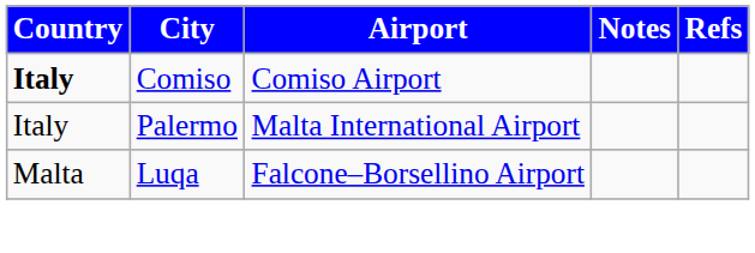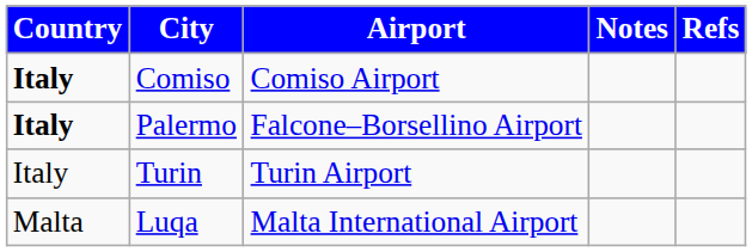Palermo | Country: normal -> bold
Palermo | Airport: Malta International Airport -> Falcone–Borsellino Airport
+ row: Italy | Turin | Turin Airport
Luqa | Airport: Falcone–Borsellino Airport -> Malta International Airport
